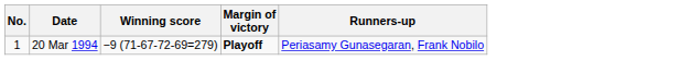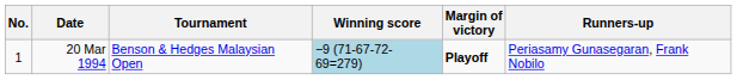+ column: Tournament | Benson & Hedges Malaysian Open
20 Mar 1994 | Winning score: no background -> lightblue background
